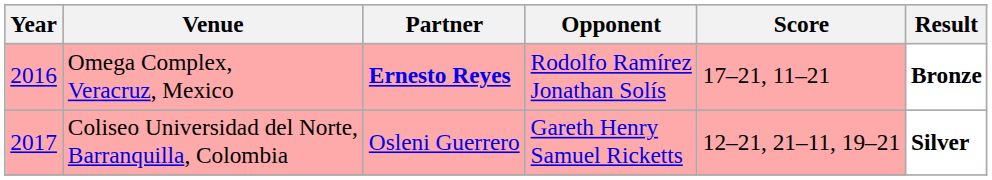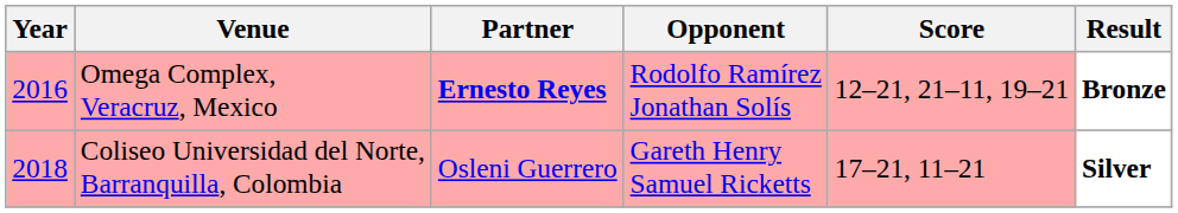Omega Complex, Veracruz, Mexico | Score: 17–21, 11–21 -> 12–21, 21–11, 19–21
Coliseo Universidad del Norte, Barranquilla, Colombia | Year: 2017 -> 2018
Coliseo Universidad del Norte, Barranquilla, Colombia | Score: 12–21, 21–11, 19–21 -> 17–21, 11–21
